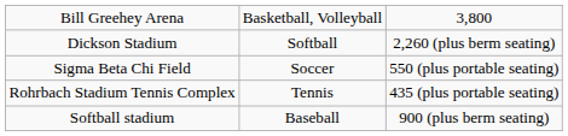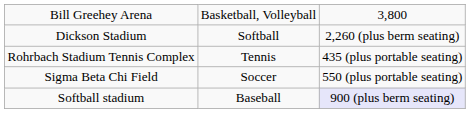rows swapped: Sigma Beta Chi Field <-> Rohrbach Stadium Tennis Complex
Softball stadium | column 3: no background -> lavender background
